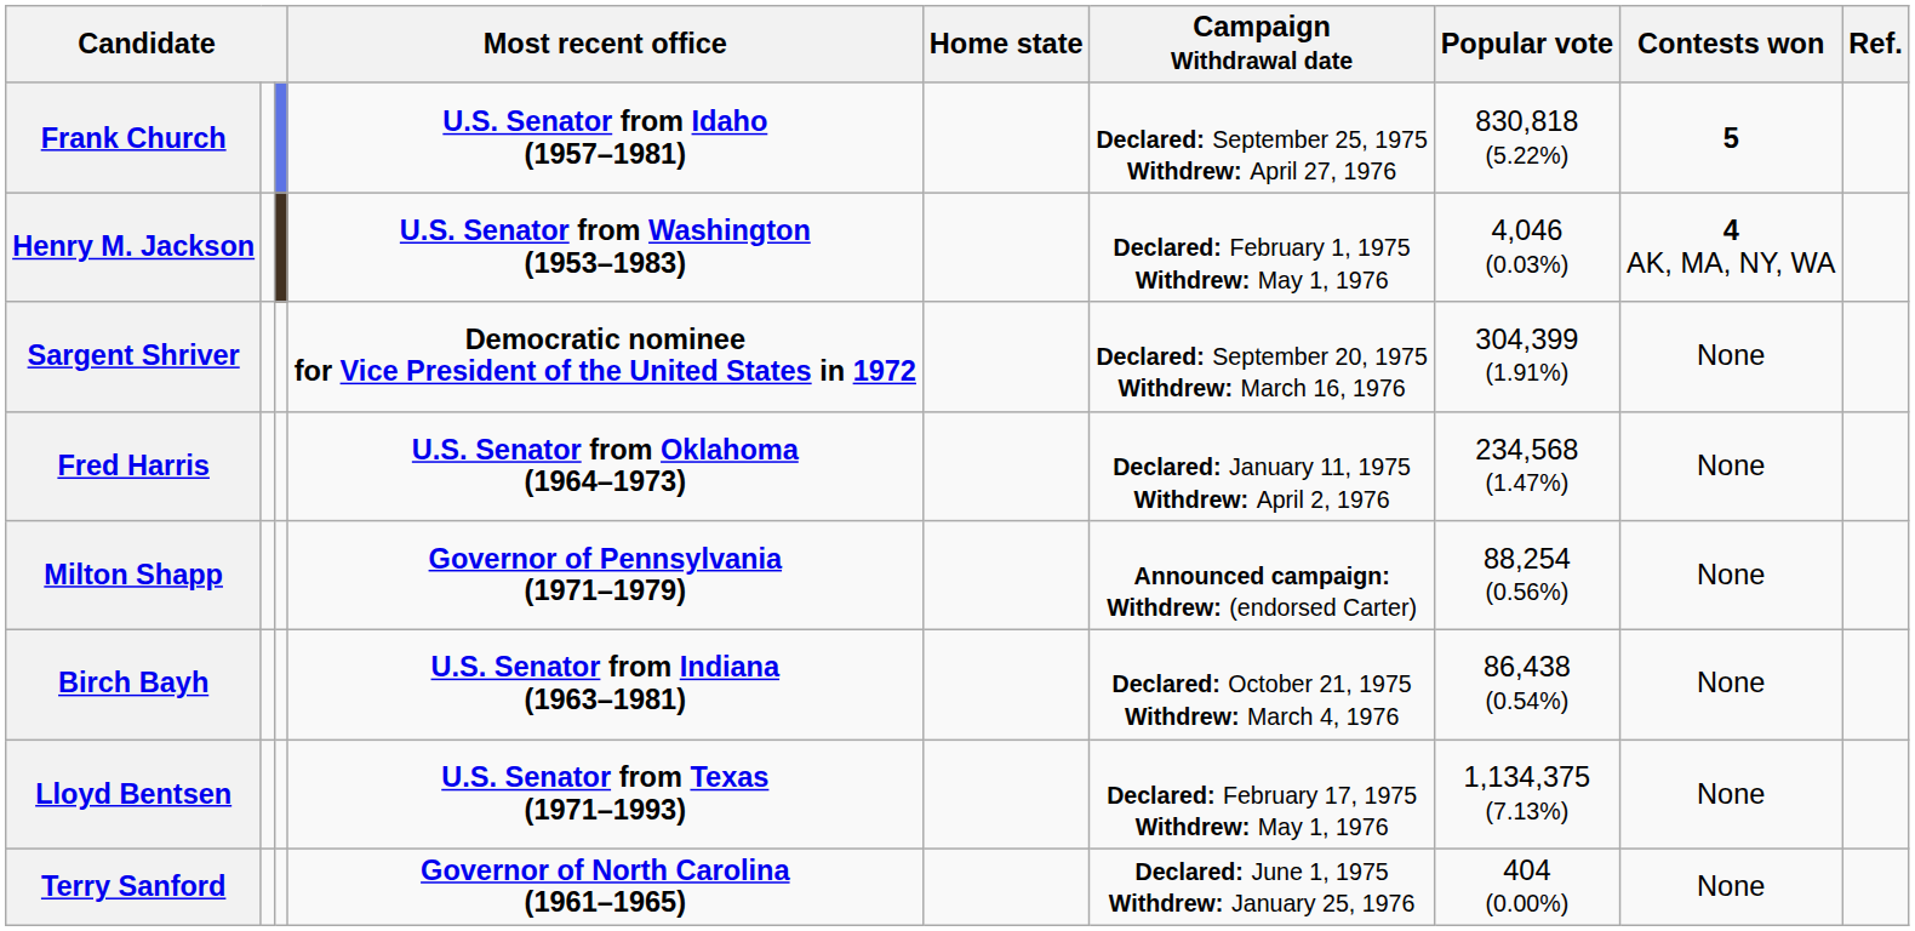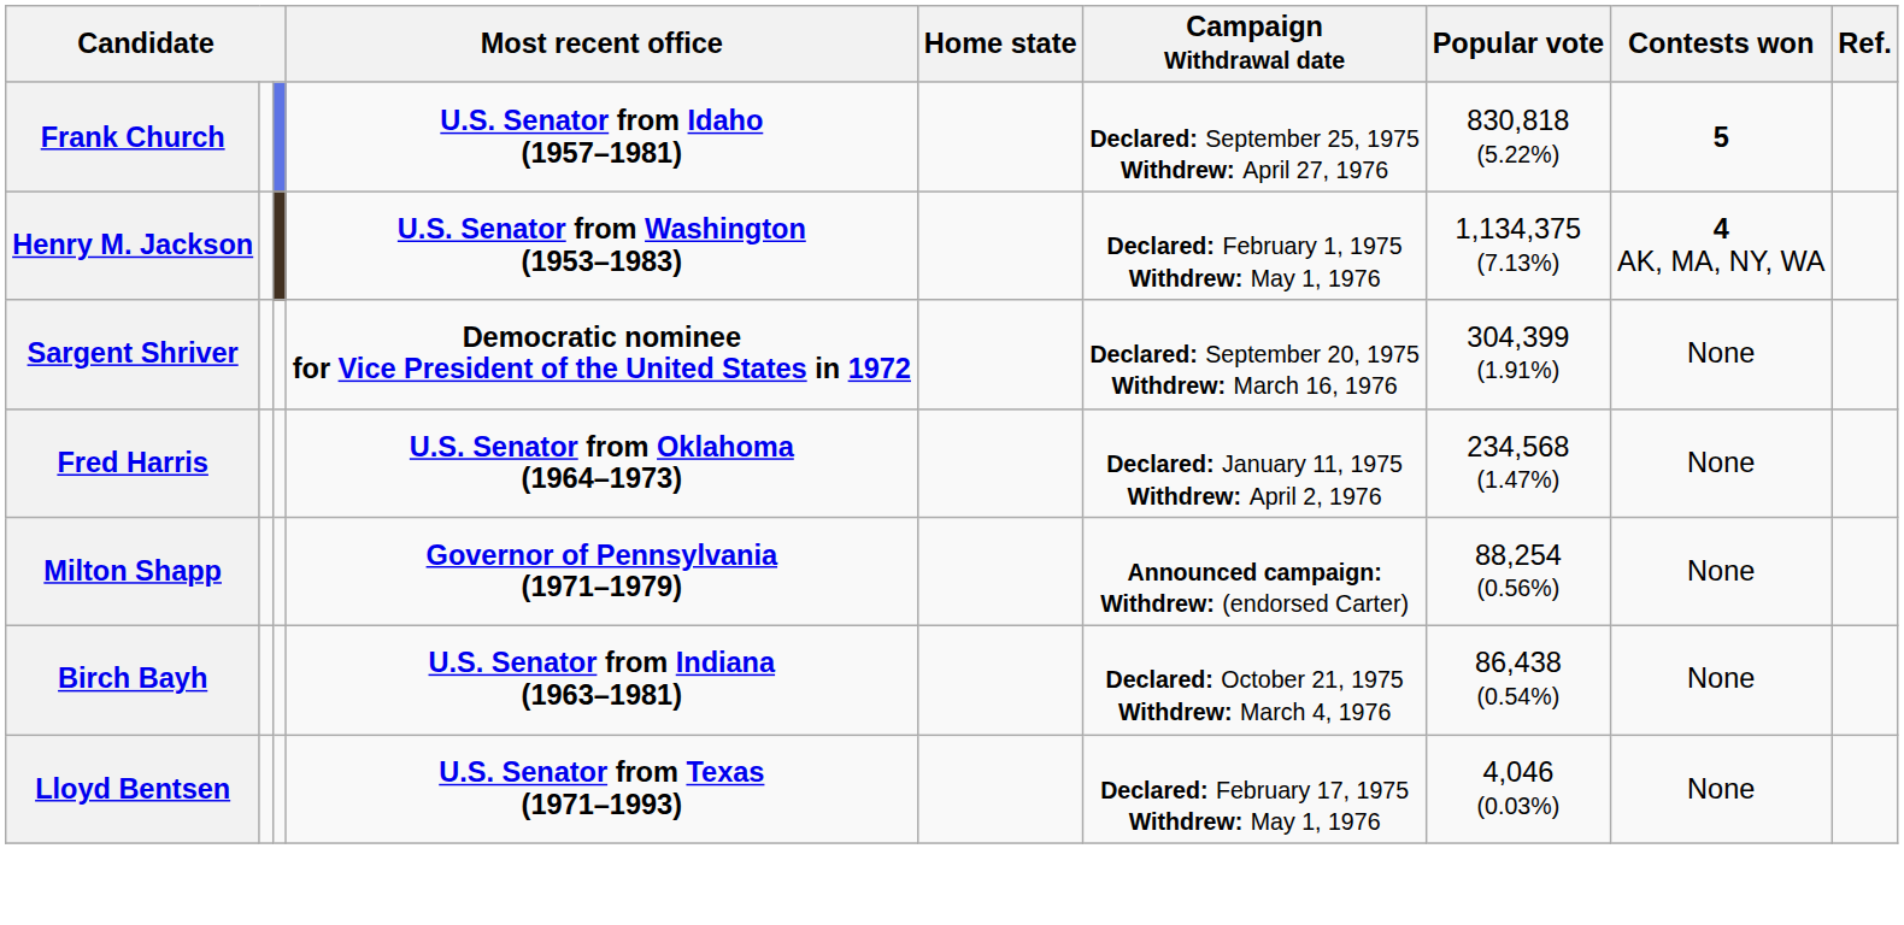Henry M. Jackson | Popular vote: 4,046 (0.03%) -> 1,134,375 (7.13%)
Lloyd Bentsen | Popular vote: 1,134,375 (7.13%) -> 4,046 (0.03%)
- row: Terry Sanford | Governor of North Carolina (1961–1965) | Declared: June 1, 1975 Withdrew: January 25, 1976 | 404 (0.00%) | None
